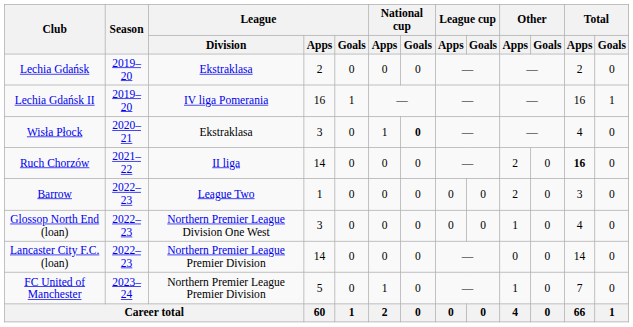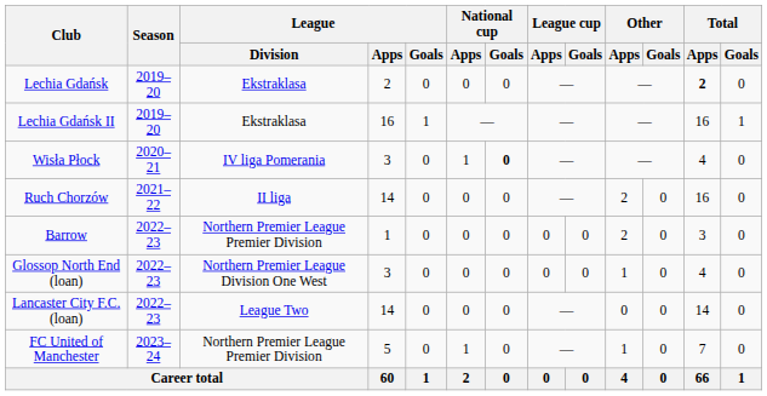Lechia Gdańsk | Total / Apps: normal -> bold
Lechia Gdańsk II | League / Division: IV liga Pomerania -> Ekstraklasa
Wisła Płock | League / Division: Ekstraklasa -> IV liga Pomerania
Ruch Chorzów | Total / Apps: bold -> normal
Barrow | League / Division: League Two -> Northern Premier League Premier Division
Lancaster City F.C. (loan) | League / Division: Northern Premier League Premier Division -> League Two
